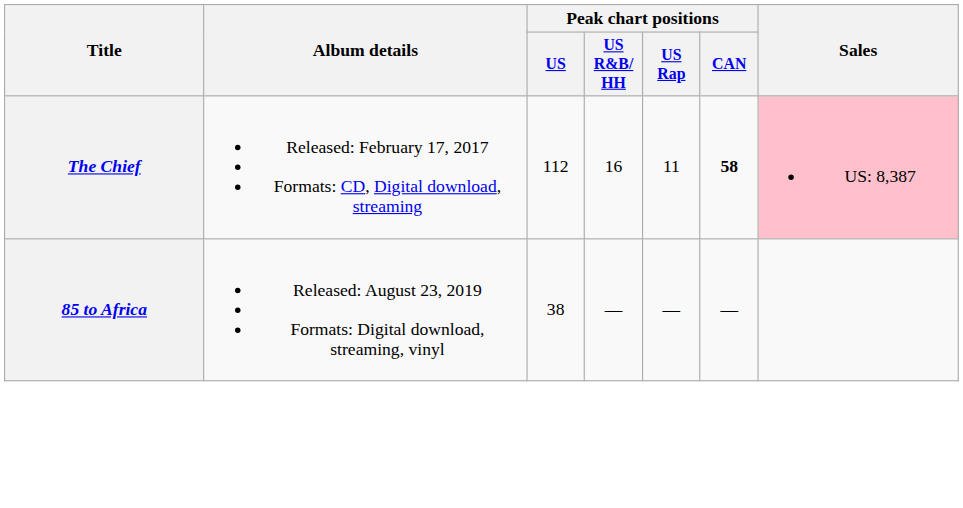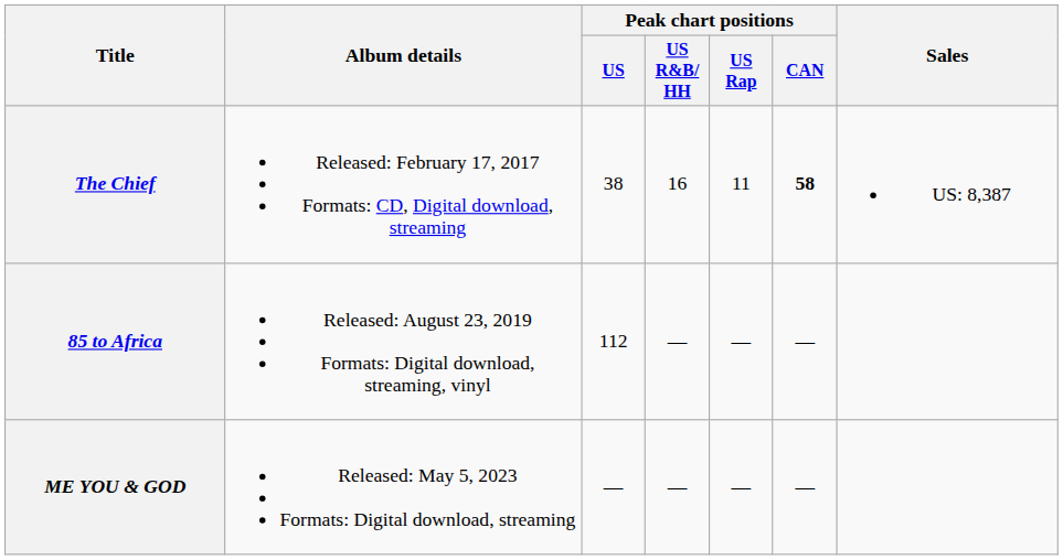The Chief | Peak chart positions / US: 112 -> 38
The Chief | Sales: pink background -> no background
85 to Africa | Peak chart positions / US: 38 -> 112
+ row: ME YOU & GOD | Released: May 5, 2023 Formats: Digital download, streaming | — | — | — | —
